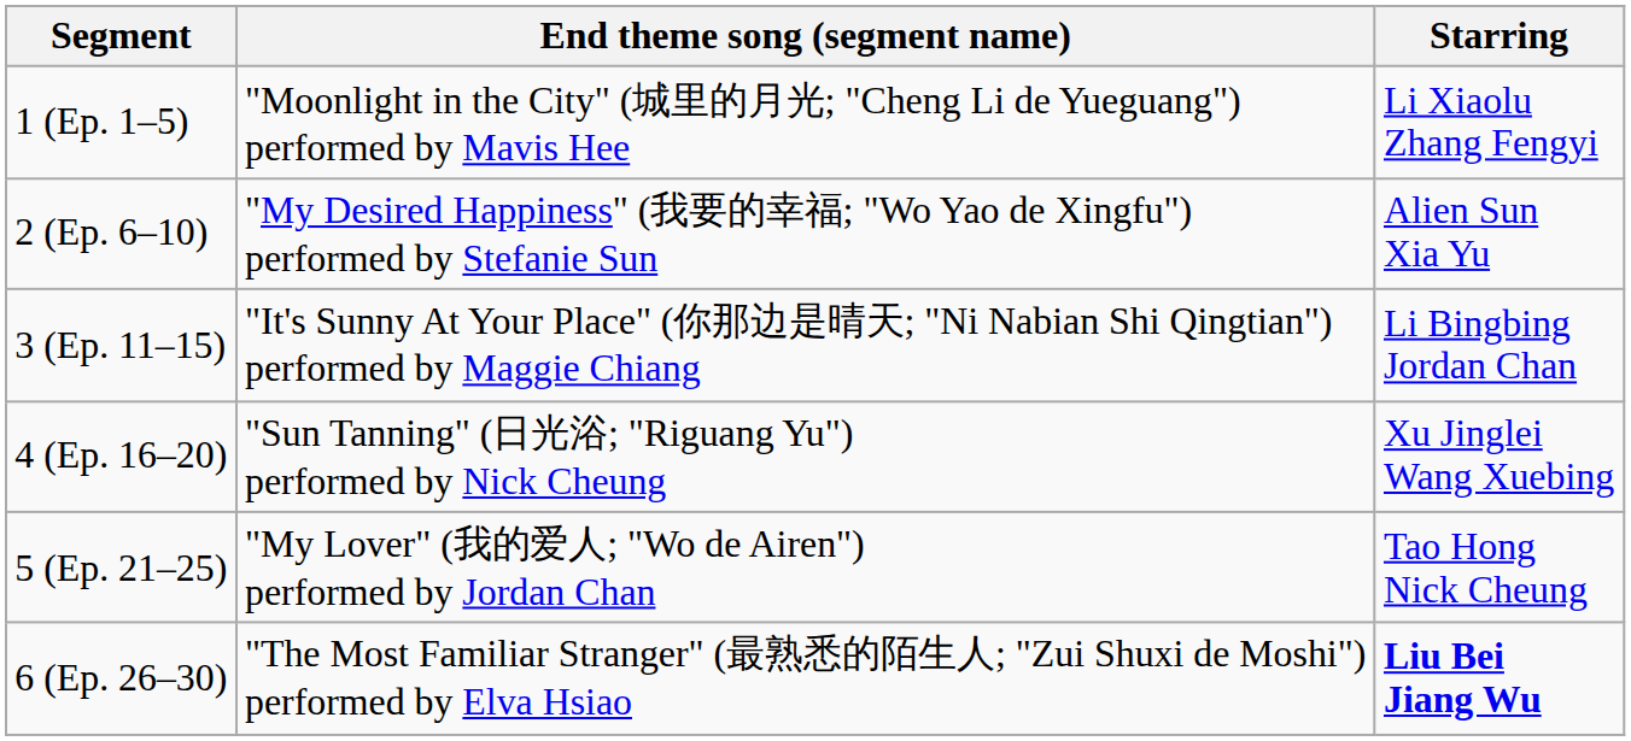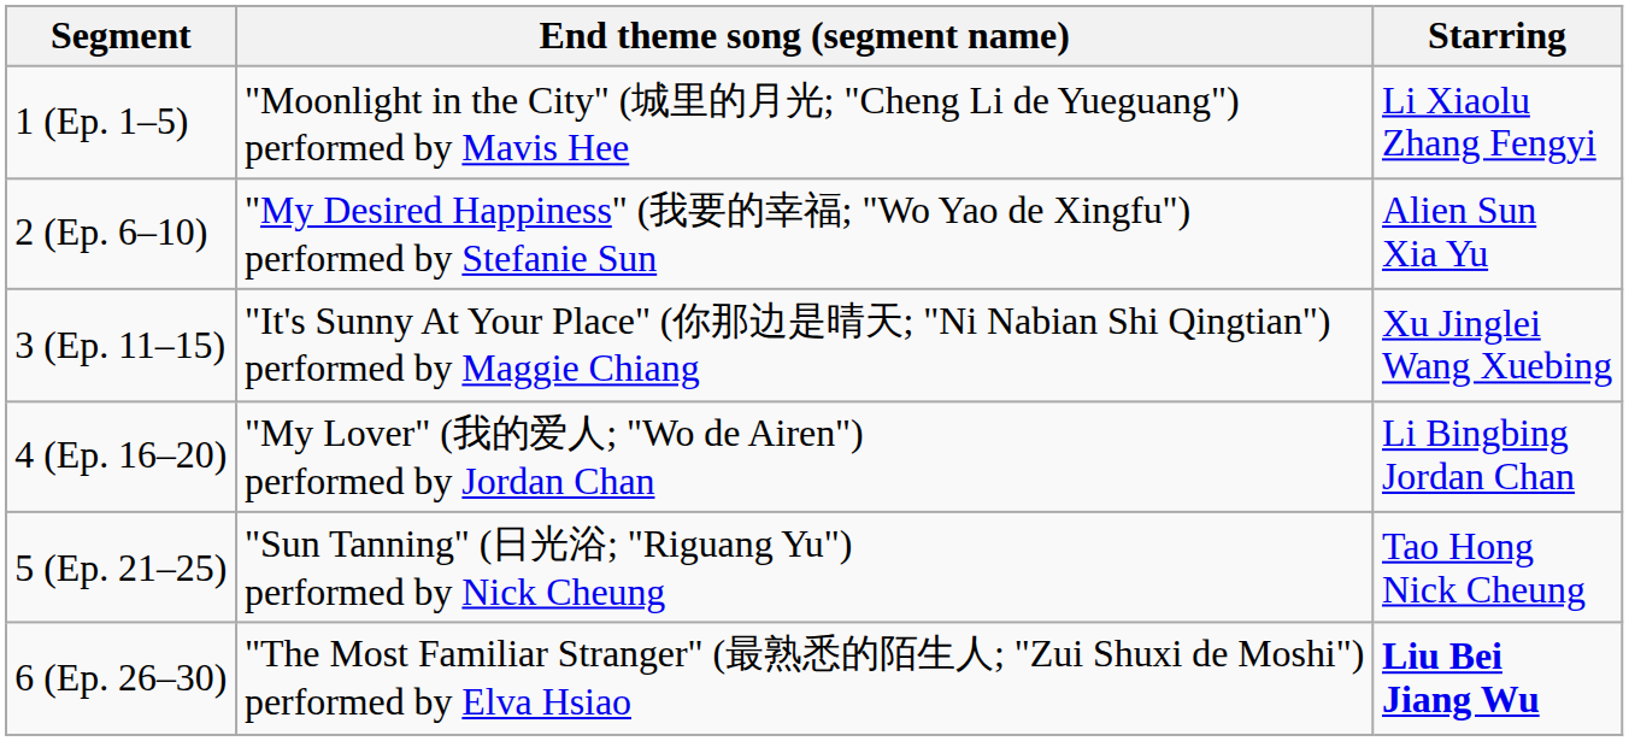3 (Ep. 11–15) | Starring: Li Bingbing Jordan Chan -> Xu Jinglei Wang Xuebing
4 (Ep. 16–20) | End theme song (segment name): "Sun Tanning" (日光浴; "Riguang Yu") performed by Nick Cheung -> "My Lover" (我的爱人; "Wo de Airen") performed by Jordan Chan
4 (Ep. 16–20) | Starring: Xu Jinglei Wang Xuebing -> Li Bingbing Jordan Chan
5 (Ep. 21–25) | End theme song (segment name): "My Lover" (我的爱人; "Wo de Airen") performed by Jordan Chan -> "Sun Tanning" (日光浴; "Riguang Yu") performed by Nick Cheung
